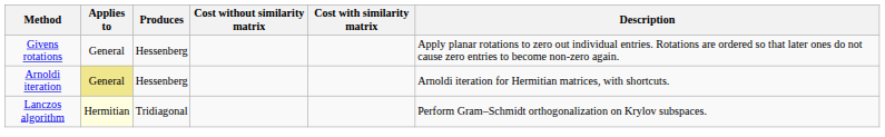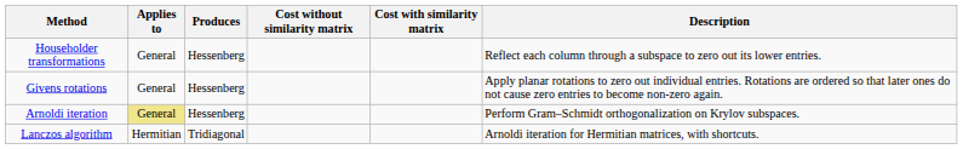+ row: Householder transformations | General | Hessenberg | Reflect each column through a subspace to zero out its lower entries.
Arnoldi iteration | Description: Arnoldi iteration for Hermitian matrices, with shortcuts. -> Perform Gram–Schmidt orthogonalization on Krylov subspaces.
Lanczos algorithm | Applies to: lightyellow background -> no background
Lanczos algorithm | Description: Perform Gram–Schmidt orthogonalization on Krylov subspaces. -> Arnoldi iteration for Hermitian matrices, with shortcuts.
